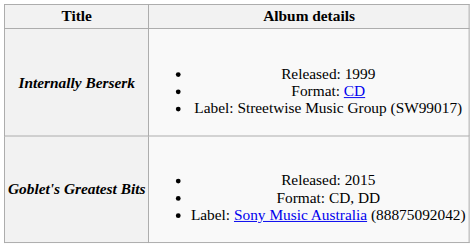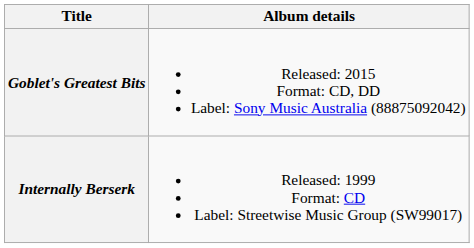rows swapped: Internally Berserk <-> Goblet's Greatest Bits
